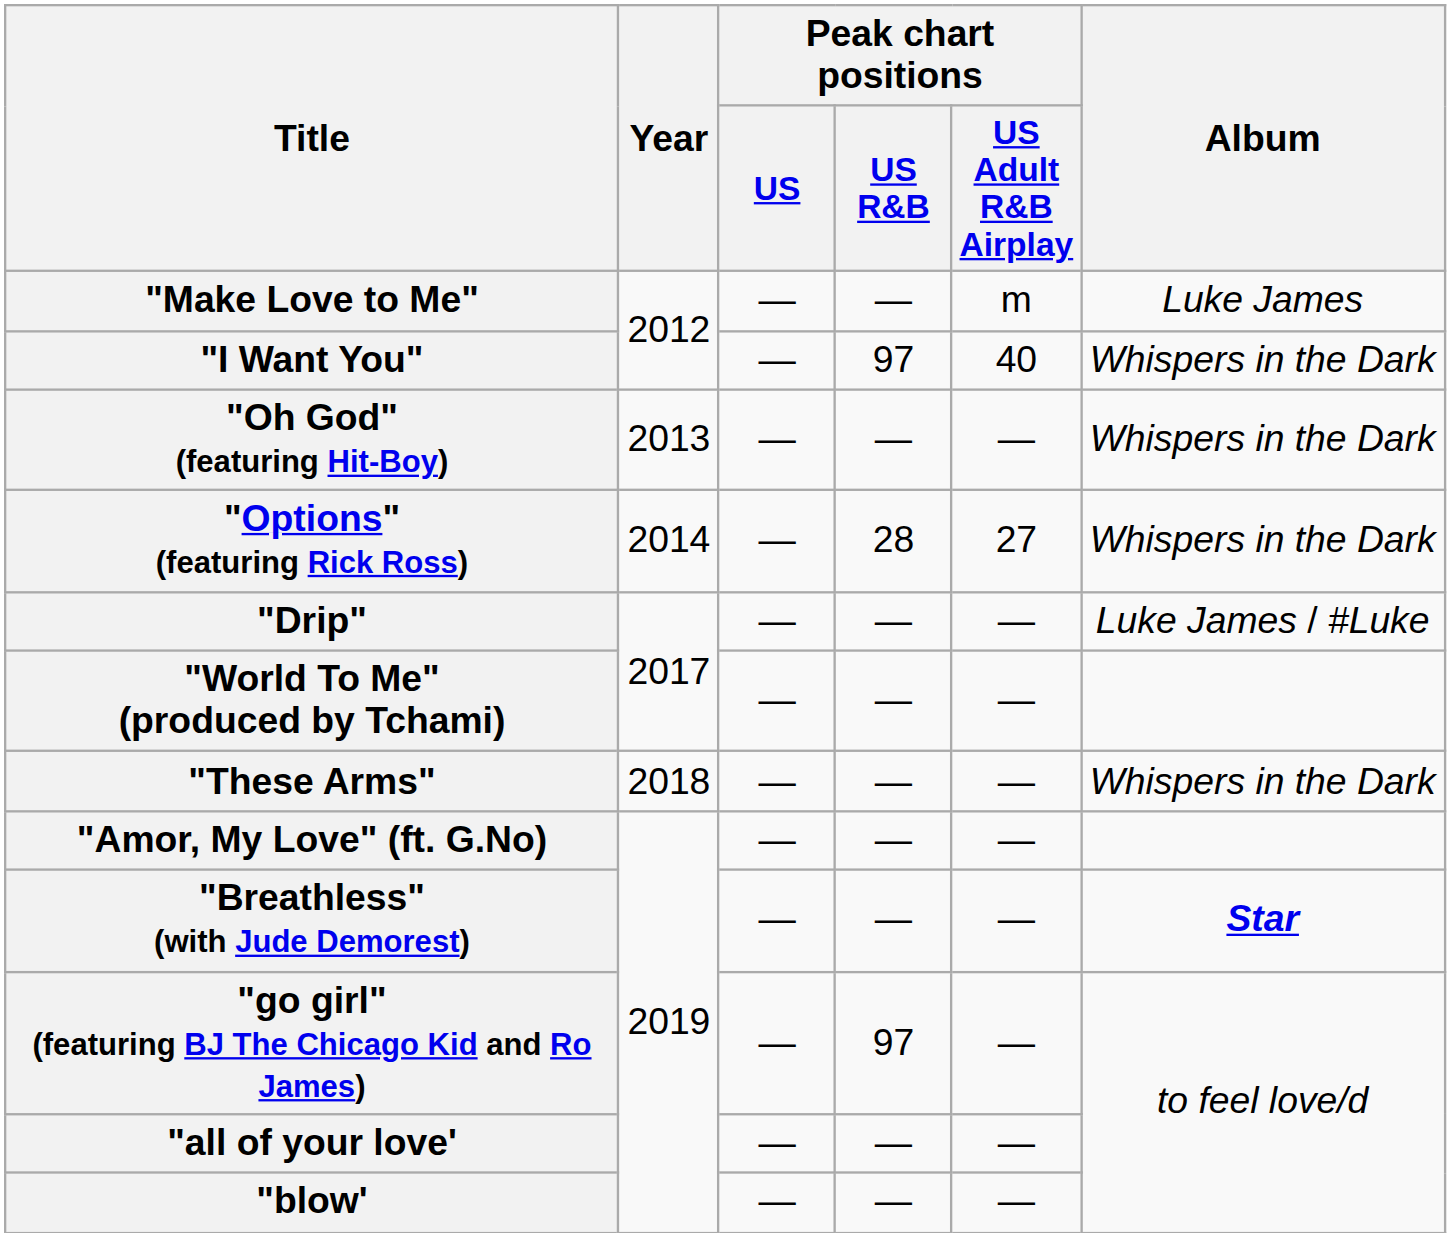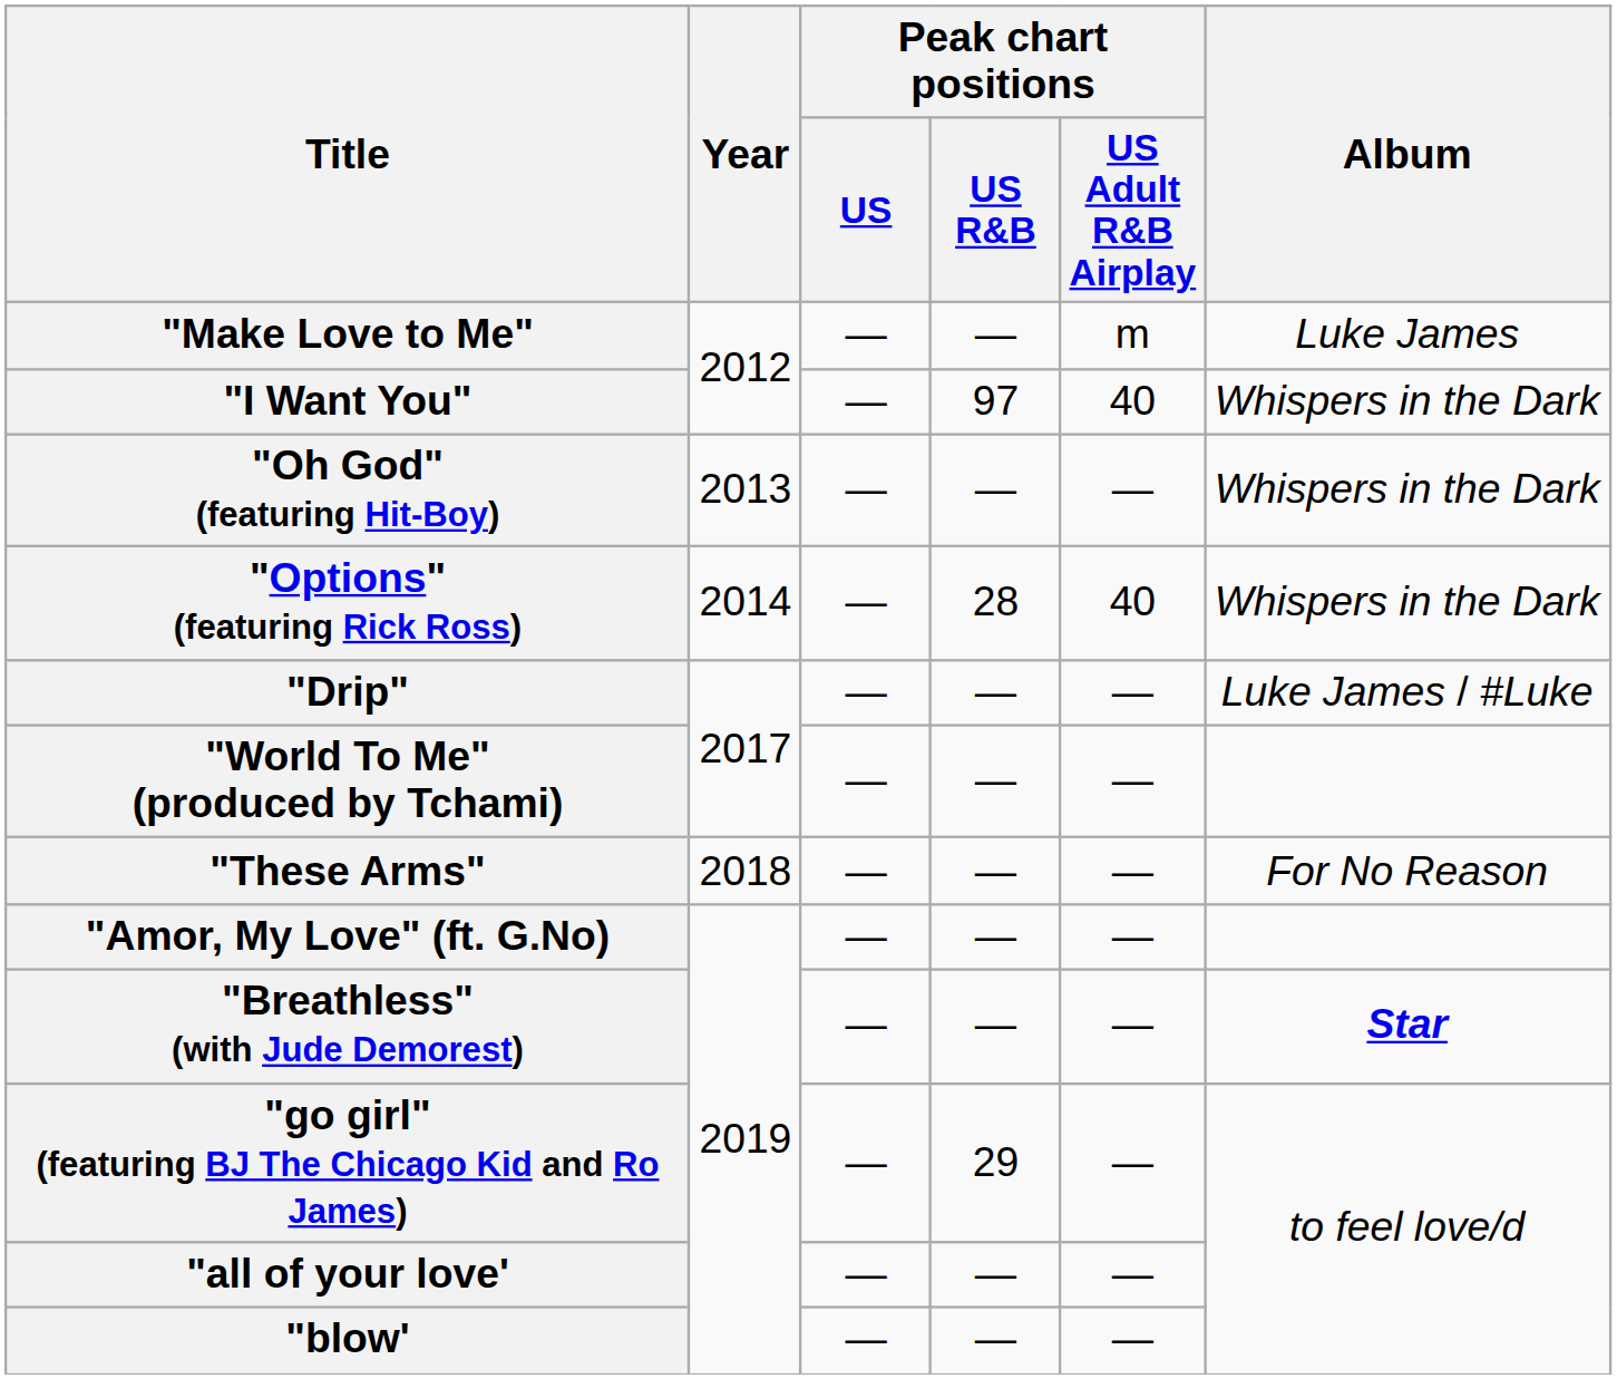"Options" (featuring Rick Ross) | Peak chart positions / US Adult R&B Airplay: 27 -> 40
"These Arms" | Album: Whispers in the Dark -> For No Reason
"go girl" (featuring BJ The Chicago Kid and Ro James) | Peak chart positions / US R&B: 97 -> 29
